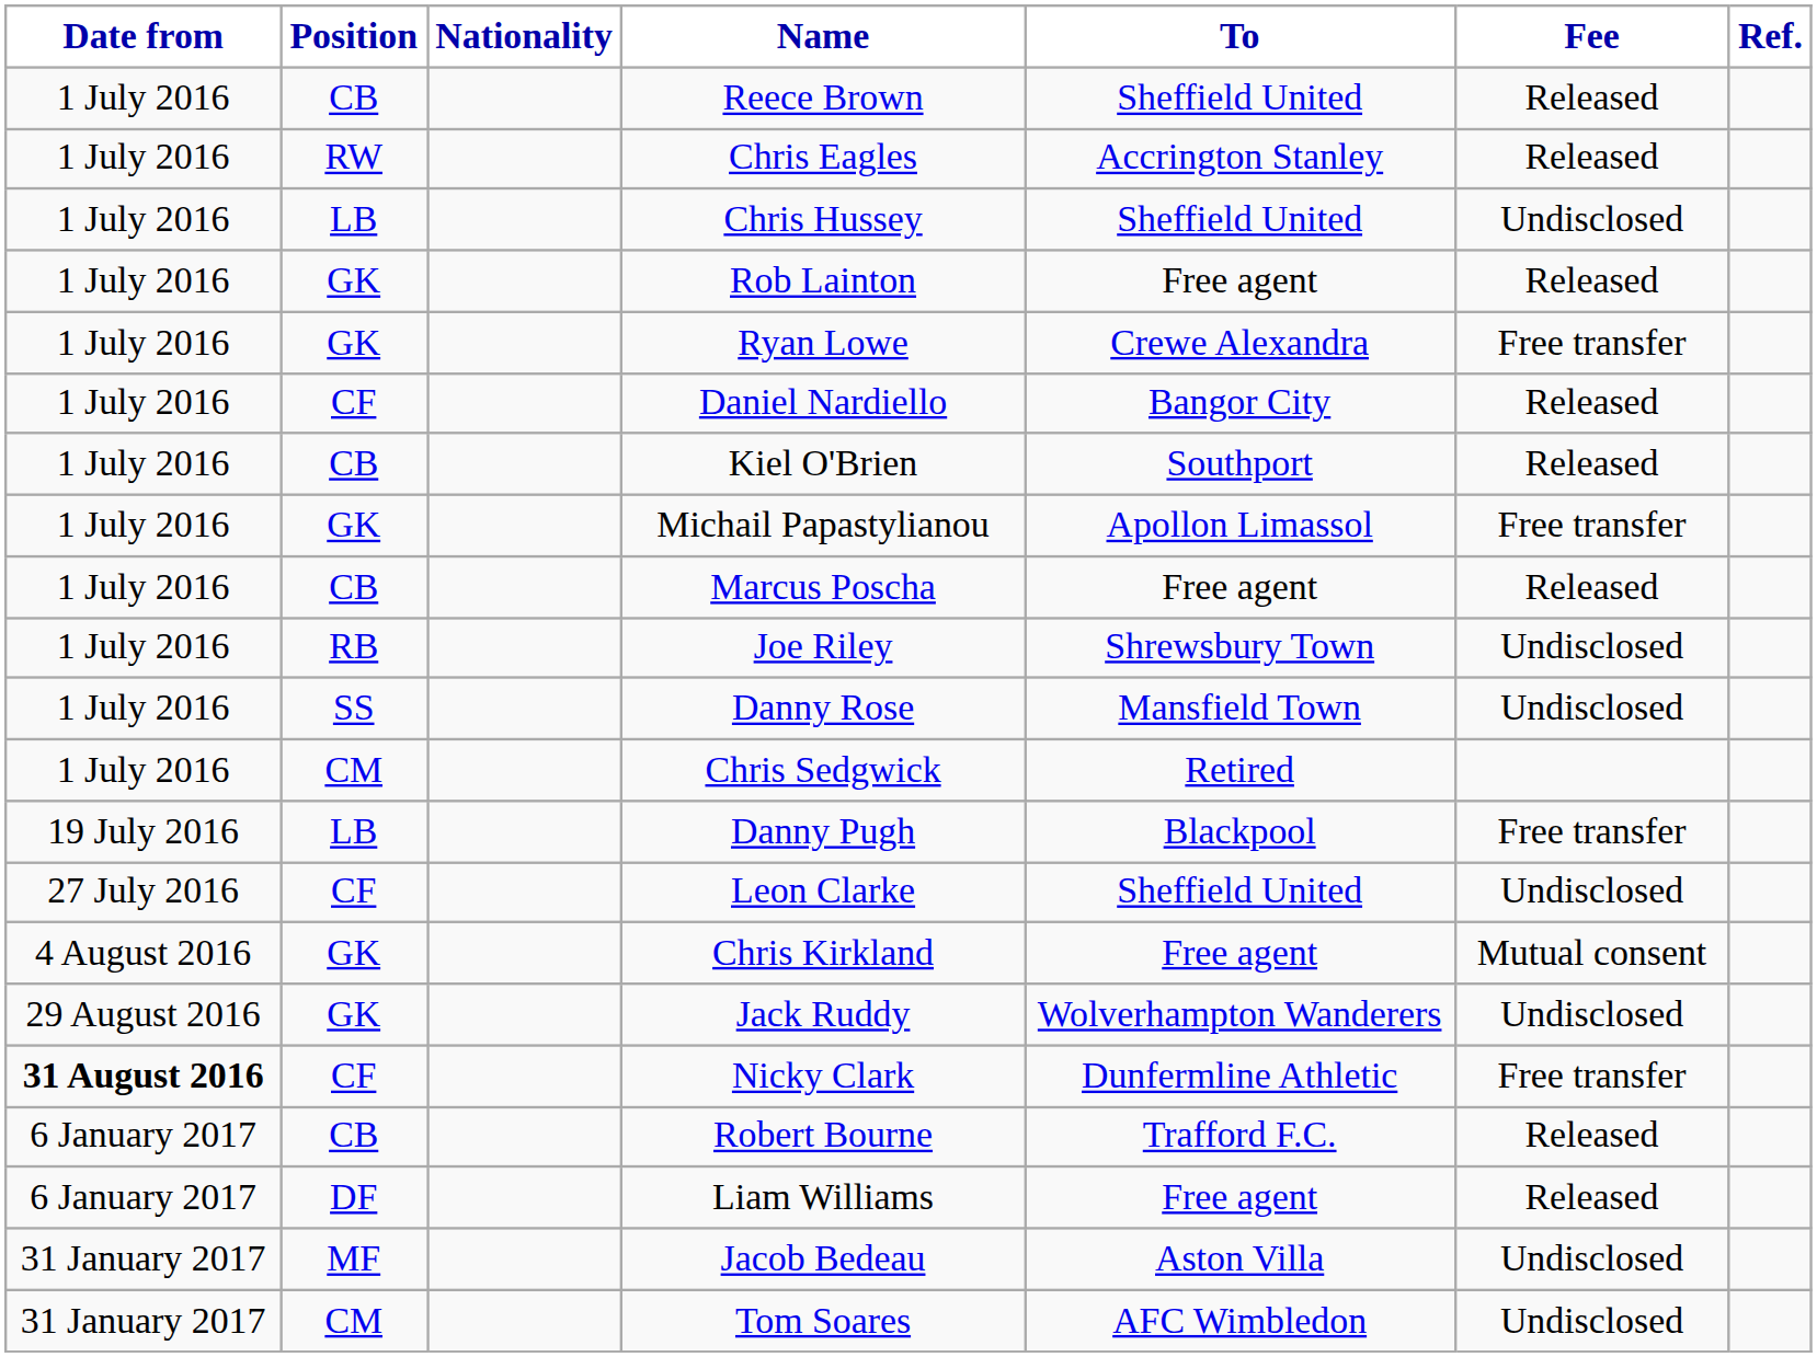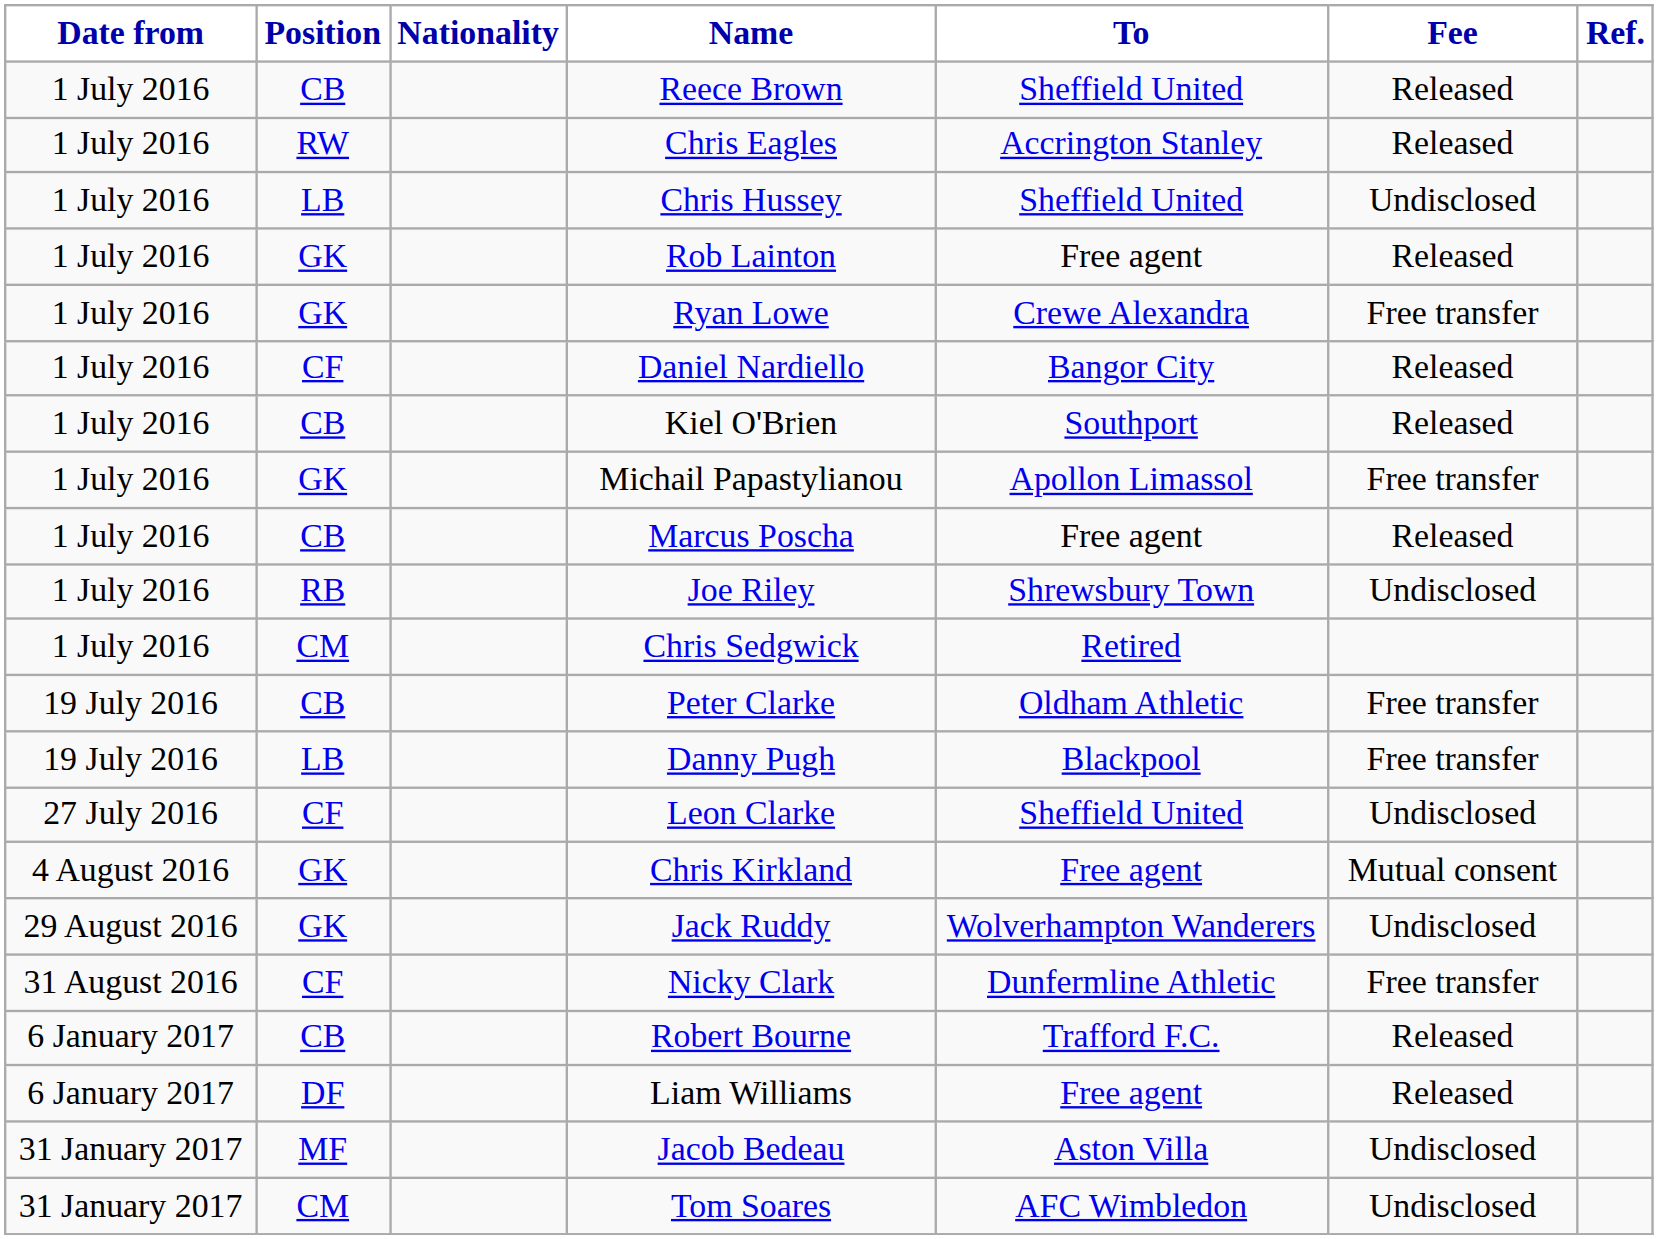- row: 1 July 2016 | SS | Danny Rose | Mansfield Town | Undisclosed
+ row: 19 July 2016 | CB | Peter Clarke | Oldham Athletic | Free transfer
Nicky Clark | Date from: bold -> normal
